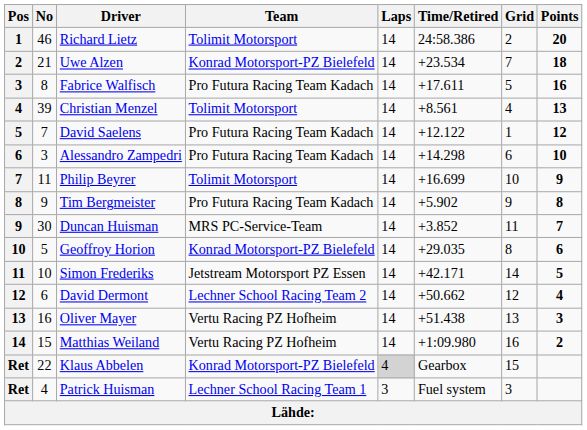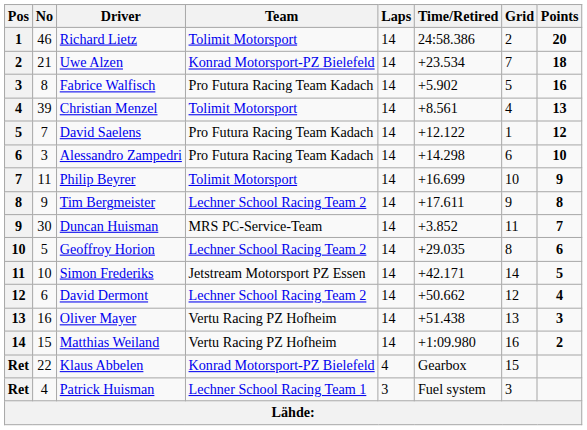Fabrice Walfisch | Time/Retired: +17.611 -> +5.902
Tim Bergmeister | Team: Pro Futura Racing Team Kadach -> Lechner School Racing Team 2
Tim Bergmeister | Time/Retired: +5.902 -> +17.611
Geoffroy Horion | Team: Konrad Motorsport-PZ Bielefeld -> Lechner School Racing Team 2
Klaus Abbelen | Laps: lightgrey background -> no background
